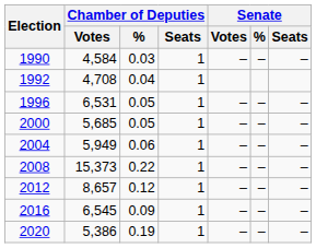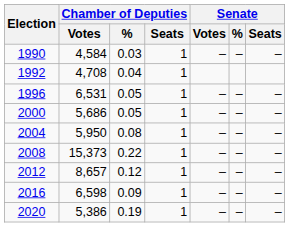2000 | Chamber of Deputies / Votes: 5,685 -> 5,686
2004 | Chamber of Deputies / Votes: 5,949 -> 5,950
2004 | Chamber of Deputies / %: 0.06 -> 0.08
2016 | Chamber of Deputies / Votes: 6,545 -> 6,598
